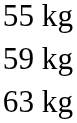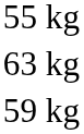rows swapped: 59 kg <-> 63 kg
